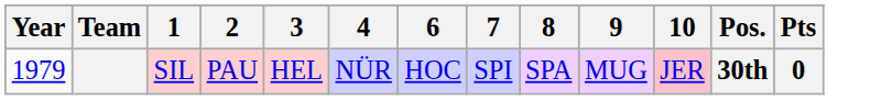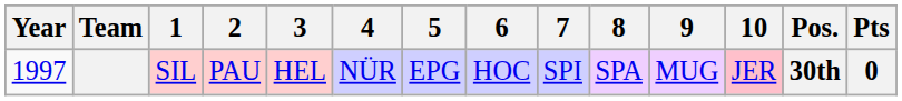+ column: 5 | EPG
SIL | Year: 1979 -> 1997
